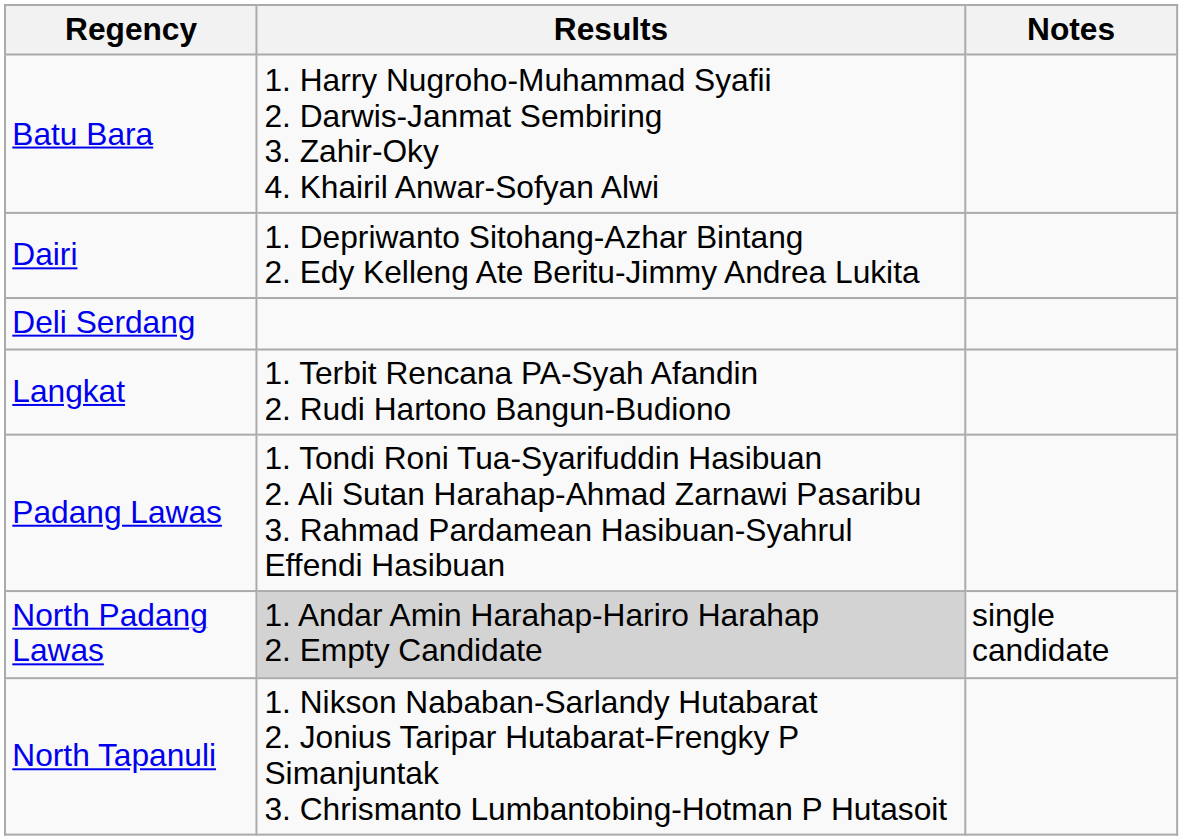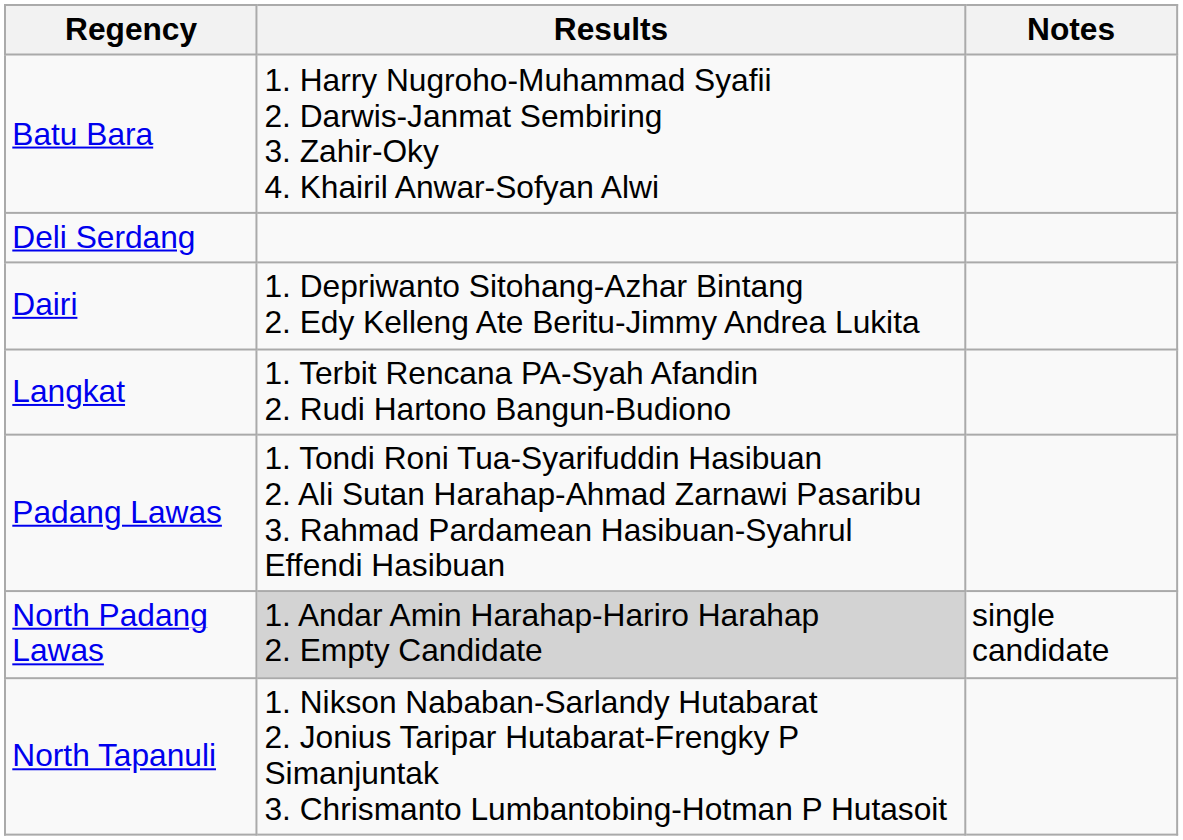rows swapped: Dairi <-> Deli Serdang
